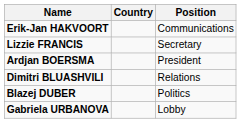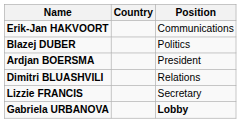rows swapped: Lizzie FRANCIS <-> Blazej DUBER
Gabriela URBANOVA | Position: normal -> bold
